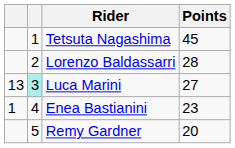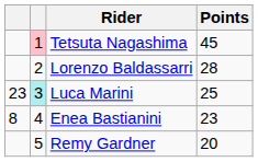Tetsuta Nagashima | column 2: no background -> pink background
Luca Marini | column 1: 13 -> 23
Luca Marini | Points: 27 -> 25
Enea Bastianini | column 1: 1 -> 8
